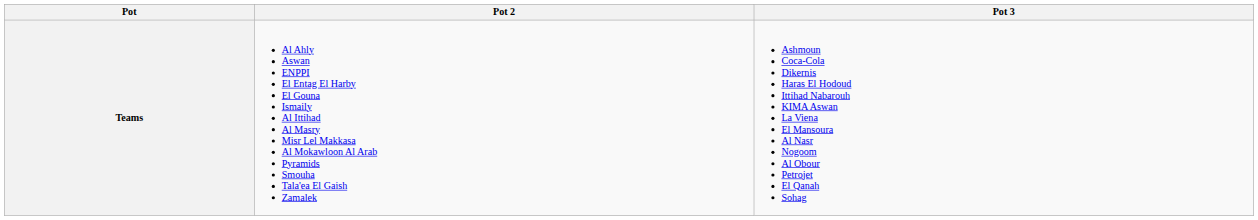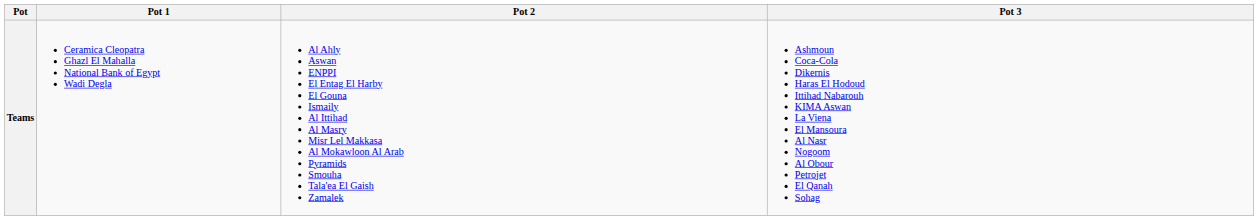+ column: Pot 1 | Ceramica Cleopatra Ghazl El Mahalla National Bank of Egypt Wadi Degla
